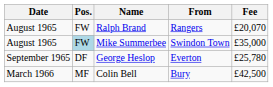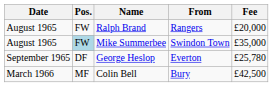Ralph Brand | Fee: £20,070 -> £20,000
